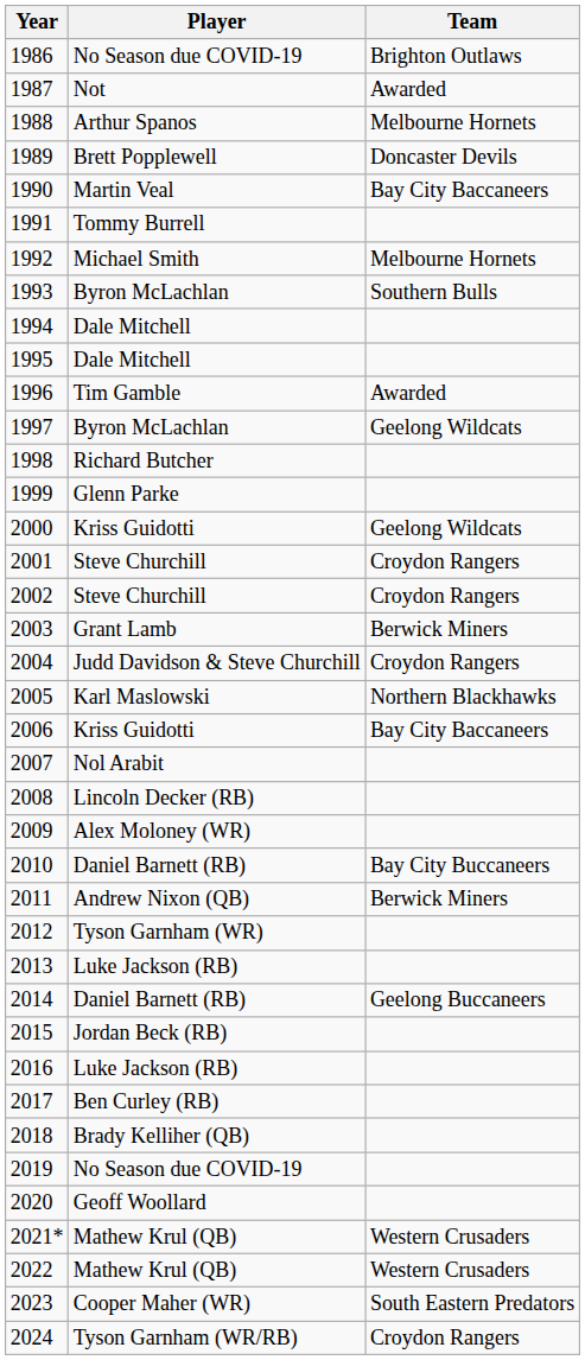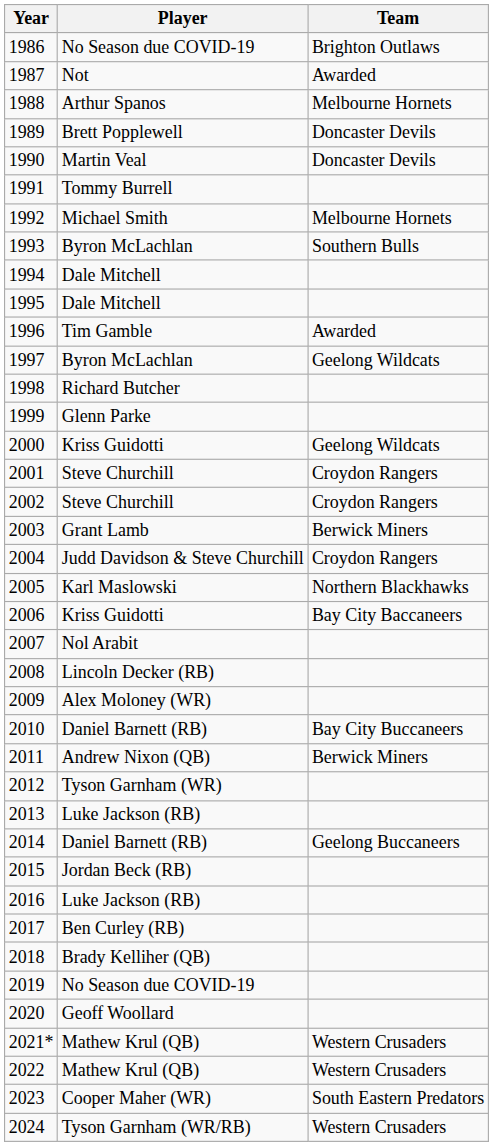1990 | Team: Bay City Baccaneers -> Doncaster Devils
2024 | Team: Croydon Rangers -> Western Crusaders
